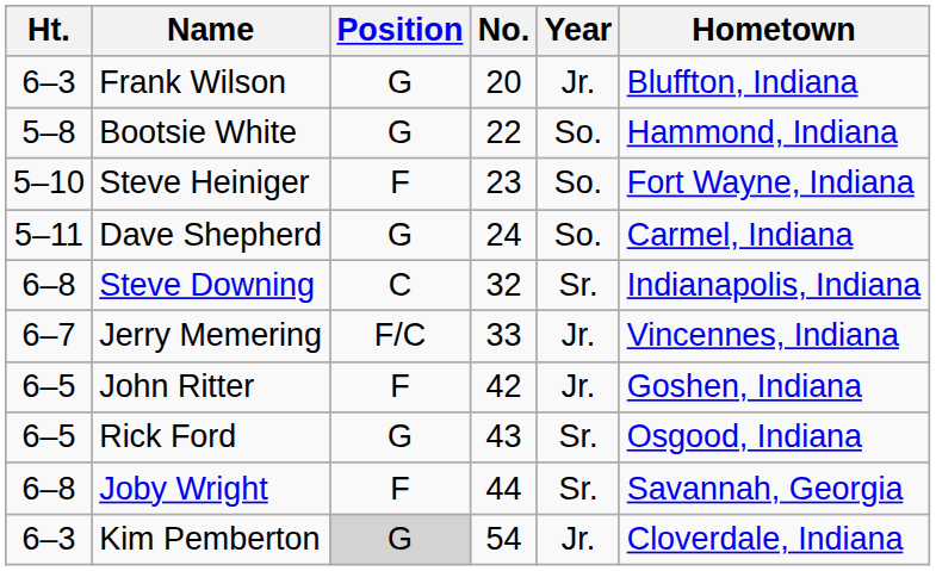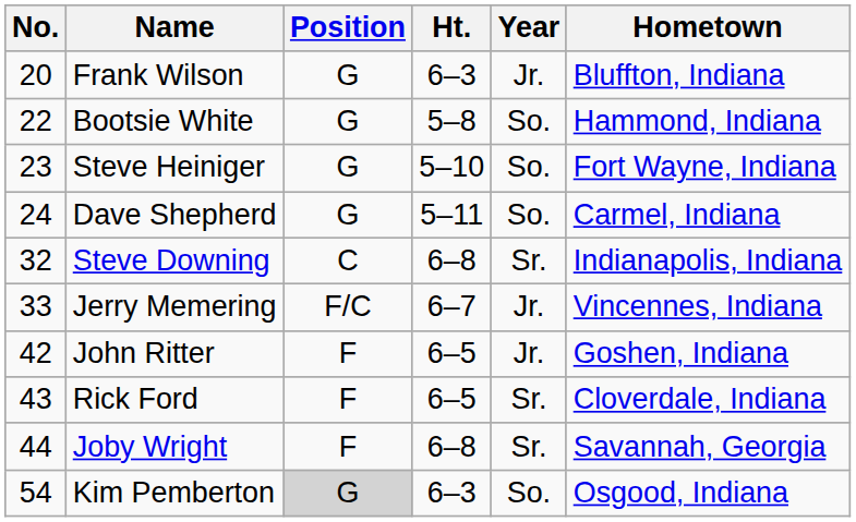columns swapped: No. <-> Ht.
Steve Heiniger | Position: F -> G
Rick Ford | Position: G -> F
Rick Ford | Hometown: Osgood, Indiana -> Cloverdale, Indiana
Kim Pemberton | Year: Jr. -> So.
Kim Pemberton | Hometown: Cloverdale, Indiana -> Osgood, Indiana
